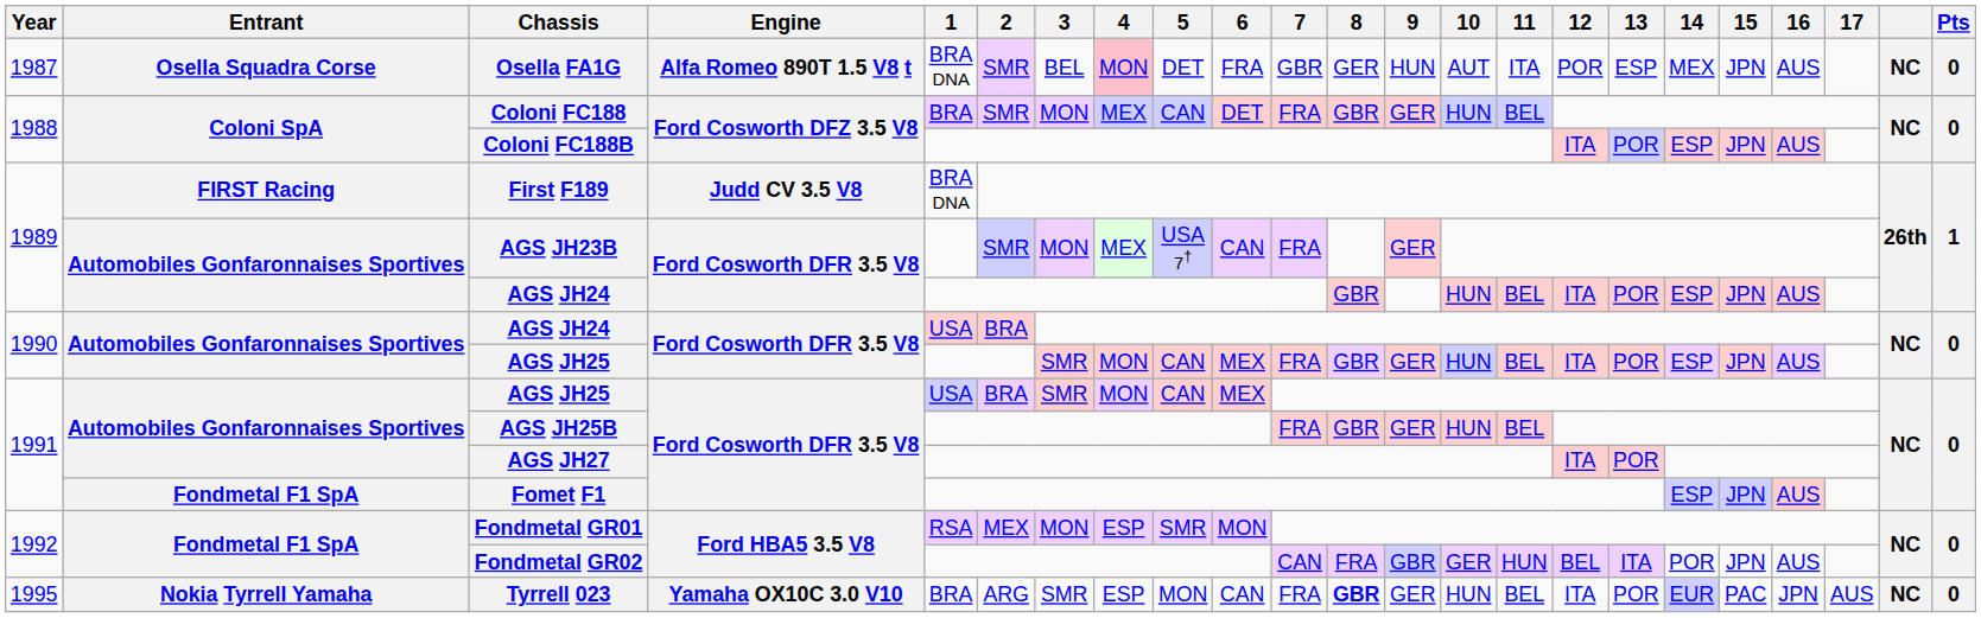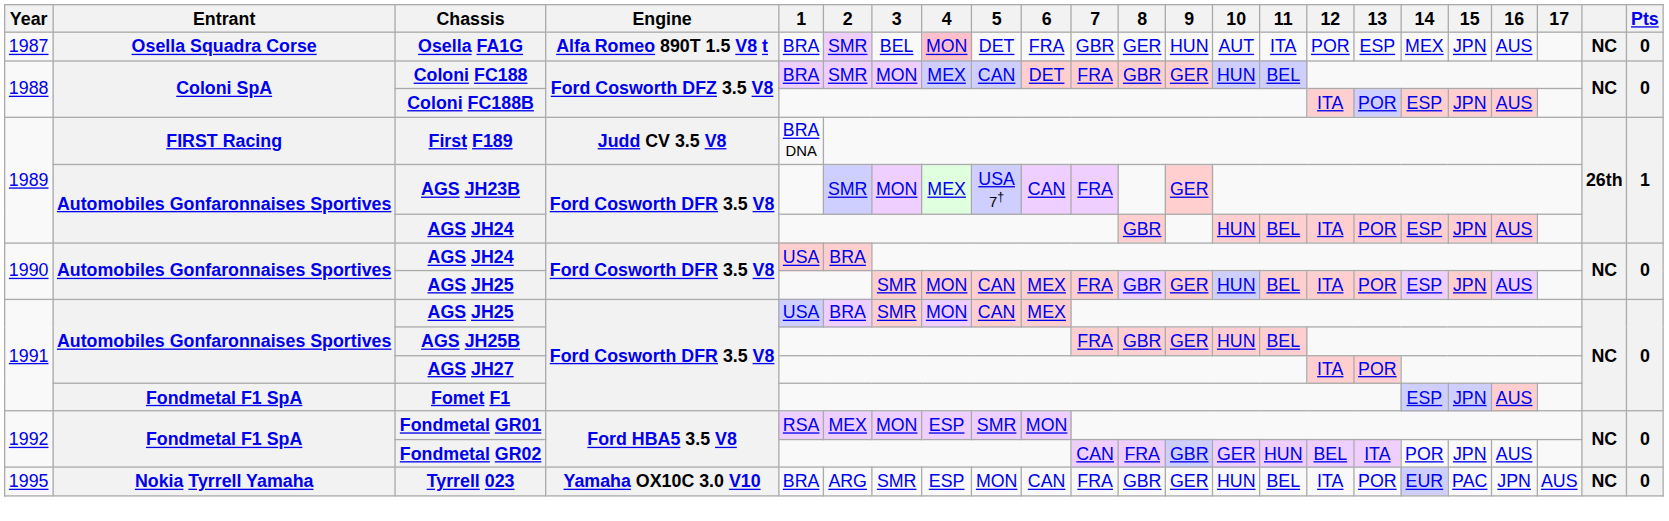Osella FA1G | 1: BRA DNA -> BRA
Tyrrell 023 | 8: bold -> normal
